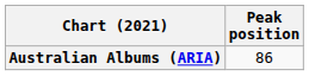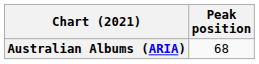Australian Albums (ARIA) | Peak position: 86 -> 68
